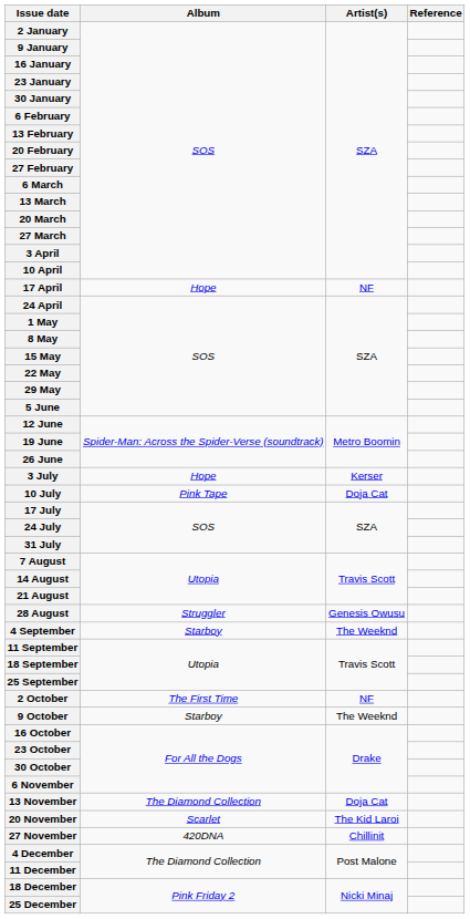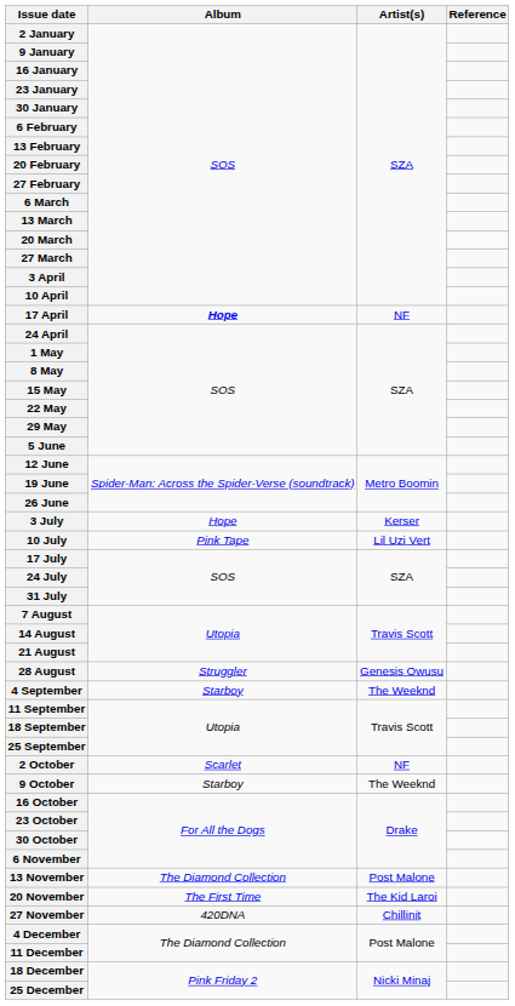17 April | Album: normal -> bold
10 July | Artist(s): Doja Cat -> Lil Uzi Vert
2 October | Album: The First Time -> Scarlet
13 November | Artist(s): Doja Cat -> Post Malone
20 November | Album: Scarlet -> The First Time
